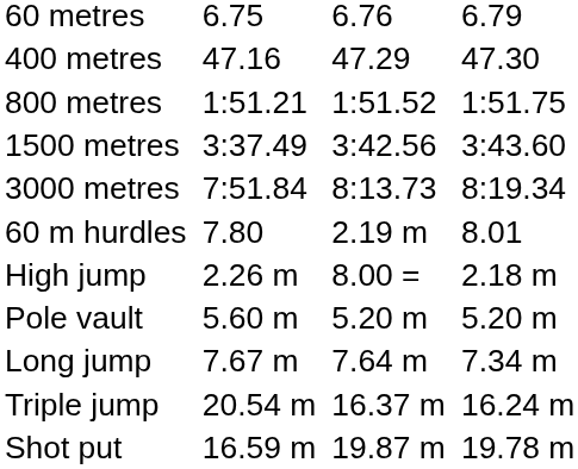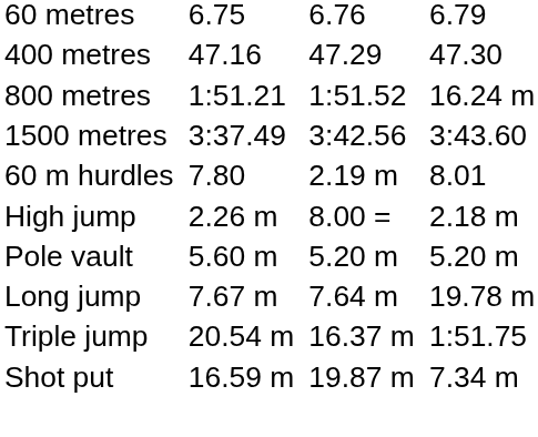800 metres | column 7: 1:51.75 -> 16.24 m
- row: 3000 metres | 7:51.84 | 8:13.73 | 8:19.34
Long jump | column 7: 7.34 m -> 19.78 m
Triple jump | column 7: 16.24 m -> 1:51.75
Shot put | column 7: 19.78 m -> 7.34 m
